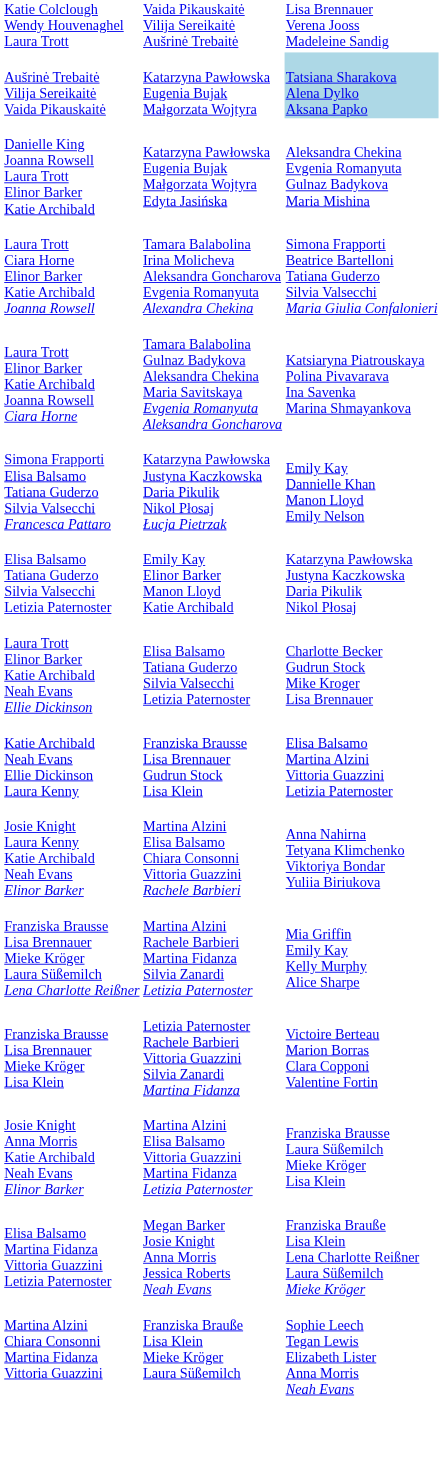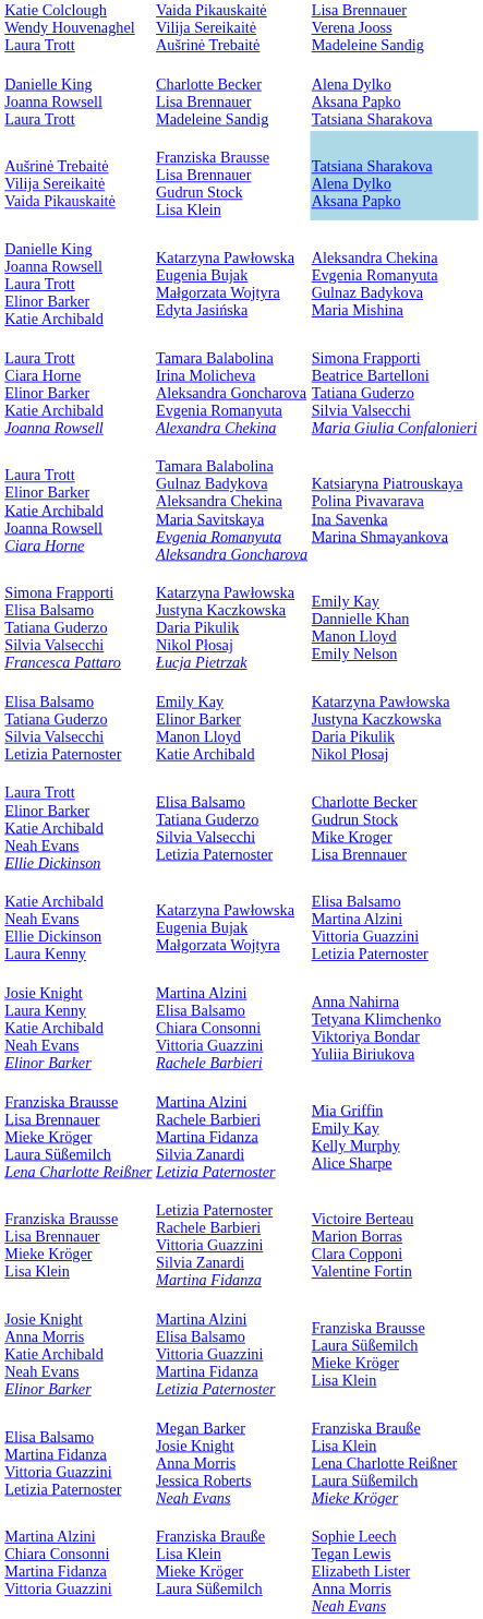+ row: Danielle King Joanna Rowsell Laura Trott | Charlotte Becker Lisa Brennauer Madeleine Sandig | Alena Dylko Aksana Papko Tatsiana Sharakova
Aušrinė Trebaitė Vilija Sereikaitė Vaida Pikauskaitė | column 3: Katarzyna Pawłowska Eugenia Bujak Małgorzata Wojtyra -> Franziska Brausse Lisa Brennauer Gudrun Stock Lisa Klein
Katie Archibald Neah Evans Ellie Dickinson Laura Kenny | column 3: Franziska Brausse Lisa Brennauer Gudrun Stock Lisa Klein -> Katarzyna Pawłowska Eugenia Bujak Małgorzata Wojtyra
